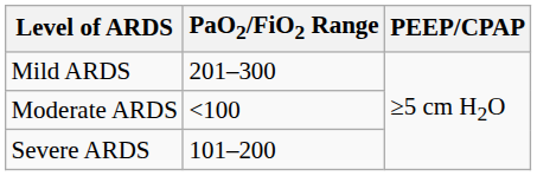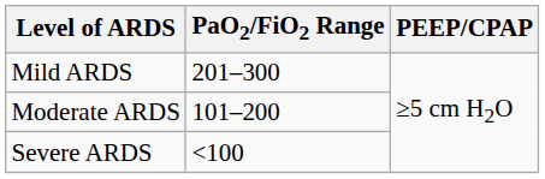Moderate ARDS | PaO2/FiO2 Range: <100 -> 101–200
Severe ARDS | PaO2/FiO2 Range: 101–200 -> <100
